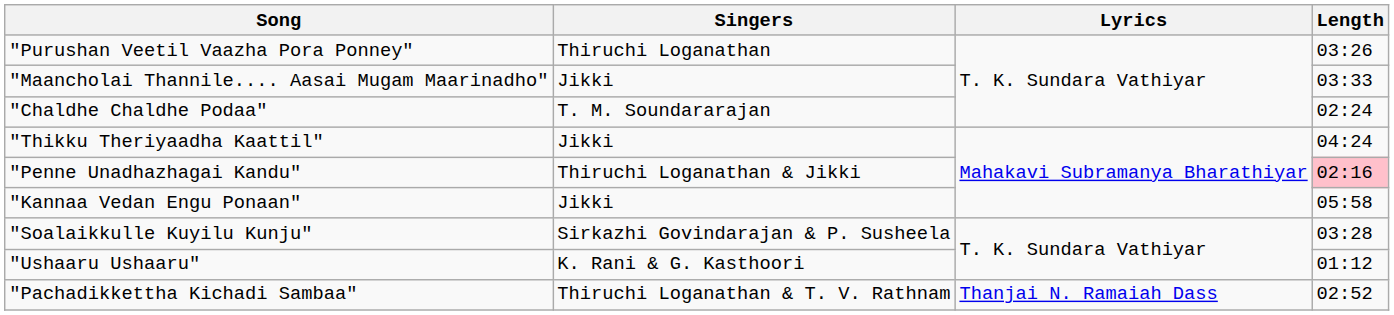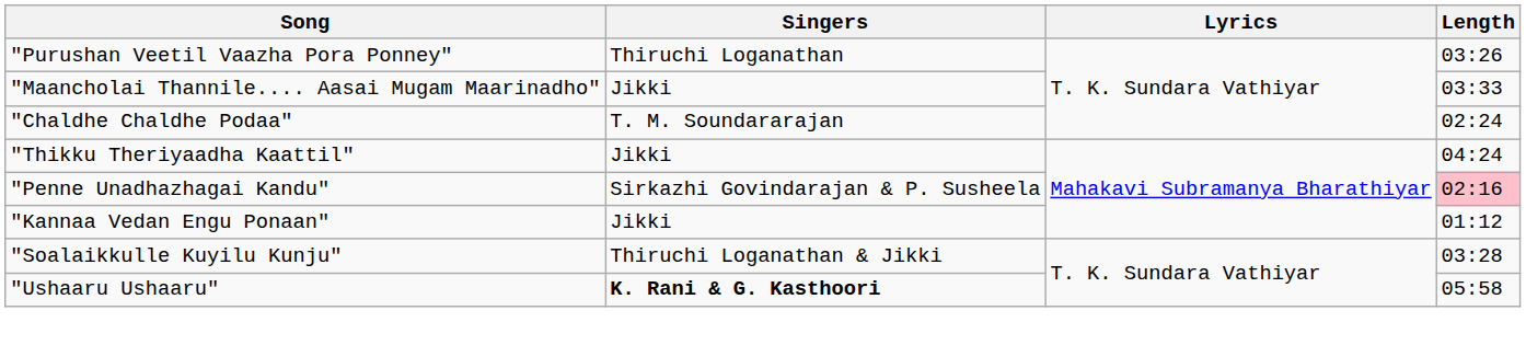"Penne Unadhazhagai Kandu" | Singers: Thiruchi Loganathan & Jikki -> Sirkazhi Govindarajan & P. Susheela
"Kannaa Vedan Engu Ponaan" | Length: 05:58 -> 01:12
"Soalaikkulle Kuyilu Kunju" | Singers: Sirkazhi Govindarajan & P. Susheela -> Thiruchi Loganathan & Jikki
"Ushaaru Ushaaru" | Singers: normal -> bold
"Ushaaru Ushaaru" | Length: 01:12 -> 05:58
- row: "Pachadikkettha Kichadi Sambaa" | Thiruchi Loganathan & T. V. Rathnam | Thanjai N. Ramaiah Dass | 02:52
